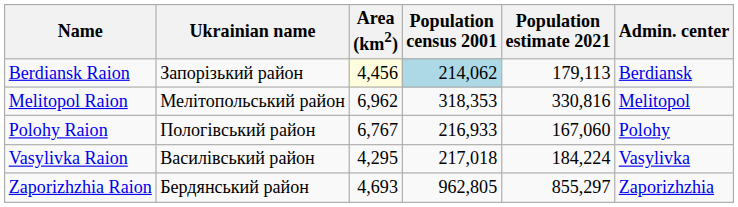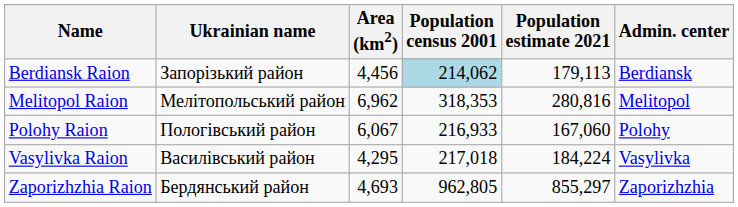Berdiansk Raion | Area (km2): lightyellow background -> no background
Melitopol Raion | Population estimate 2021: 330,816 -> 280,816
Polohy Raion | Area (km2): 6,767 -> 6,067
